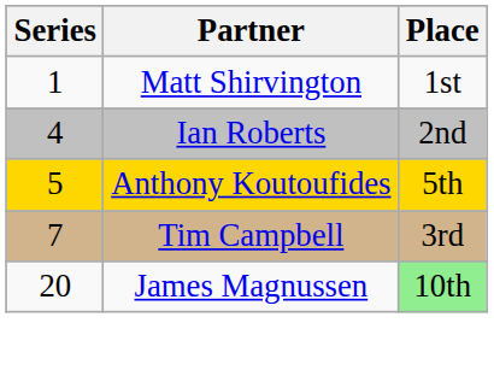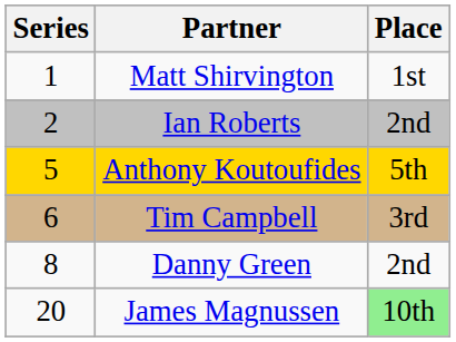Ian Roberts | Series: 4 -> 2
Tim Campbell | Series: 7 -> 6
+ row: 8 | Danny Green | 2nd
